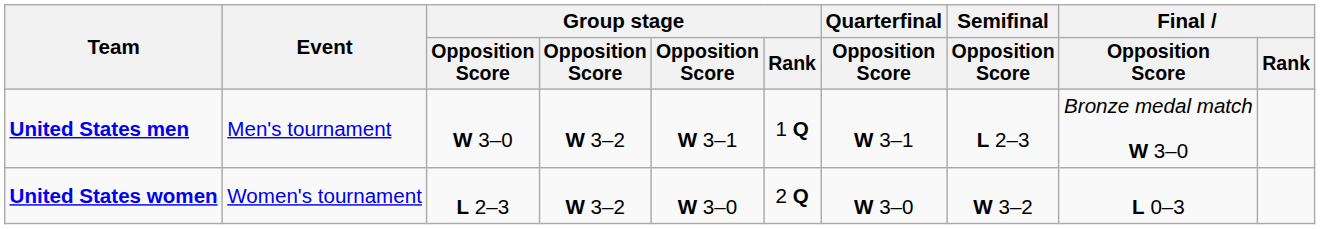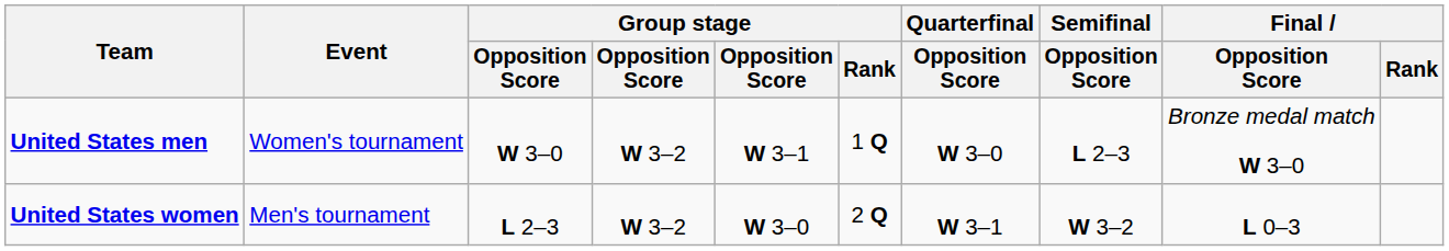United States men | Event: Men's tournament -> Women's tournament
United States men | Quarterfinal / Opposition Score: W 3–1 -> W 3–0
United States women | Event: Women's tournament -> Men's tournament
United States women | Quarterfinal / Opposition Score: W 3–0 -> W 3–1
